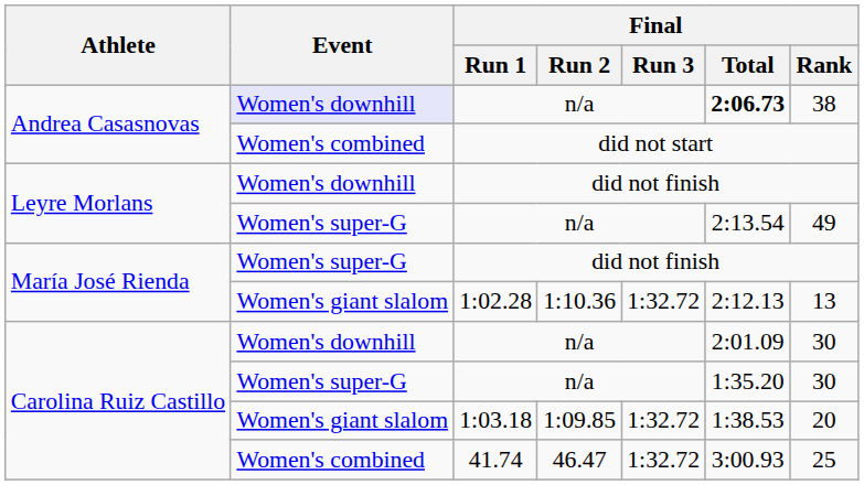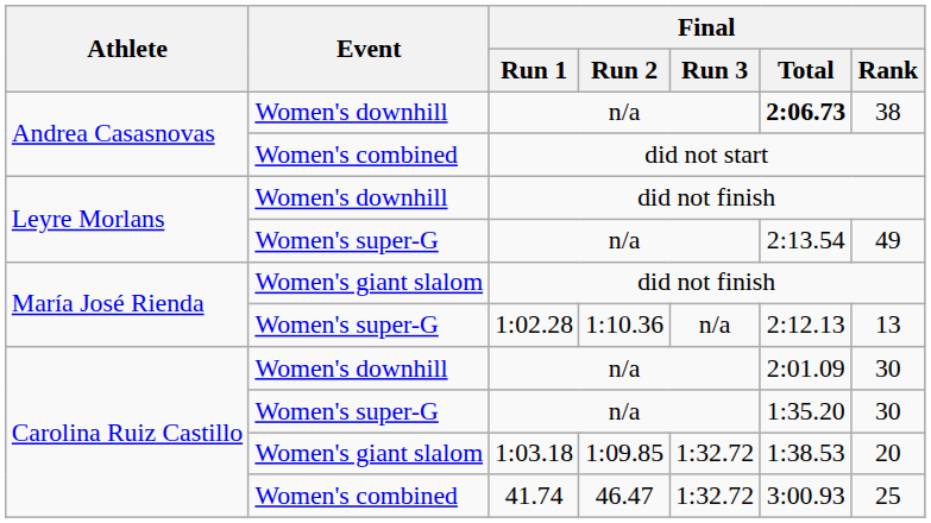Andrea Casasnovas / n/a | Event: lavender background -> no background
María José Rienda / did not finish | Event: Women's super-G -> Women's giant slalom
1:02.28 | Event: Women's giant slalom -> Women's super-G
1:02.28 | Final / Run 3: 1:32.72 -> n/a
